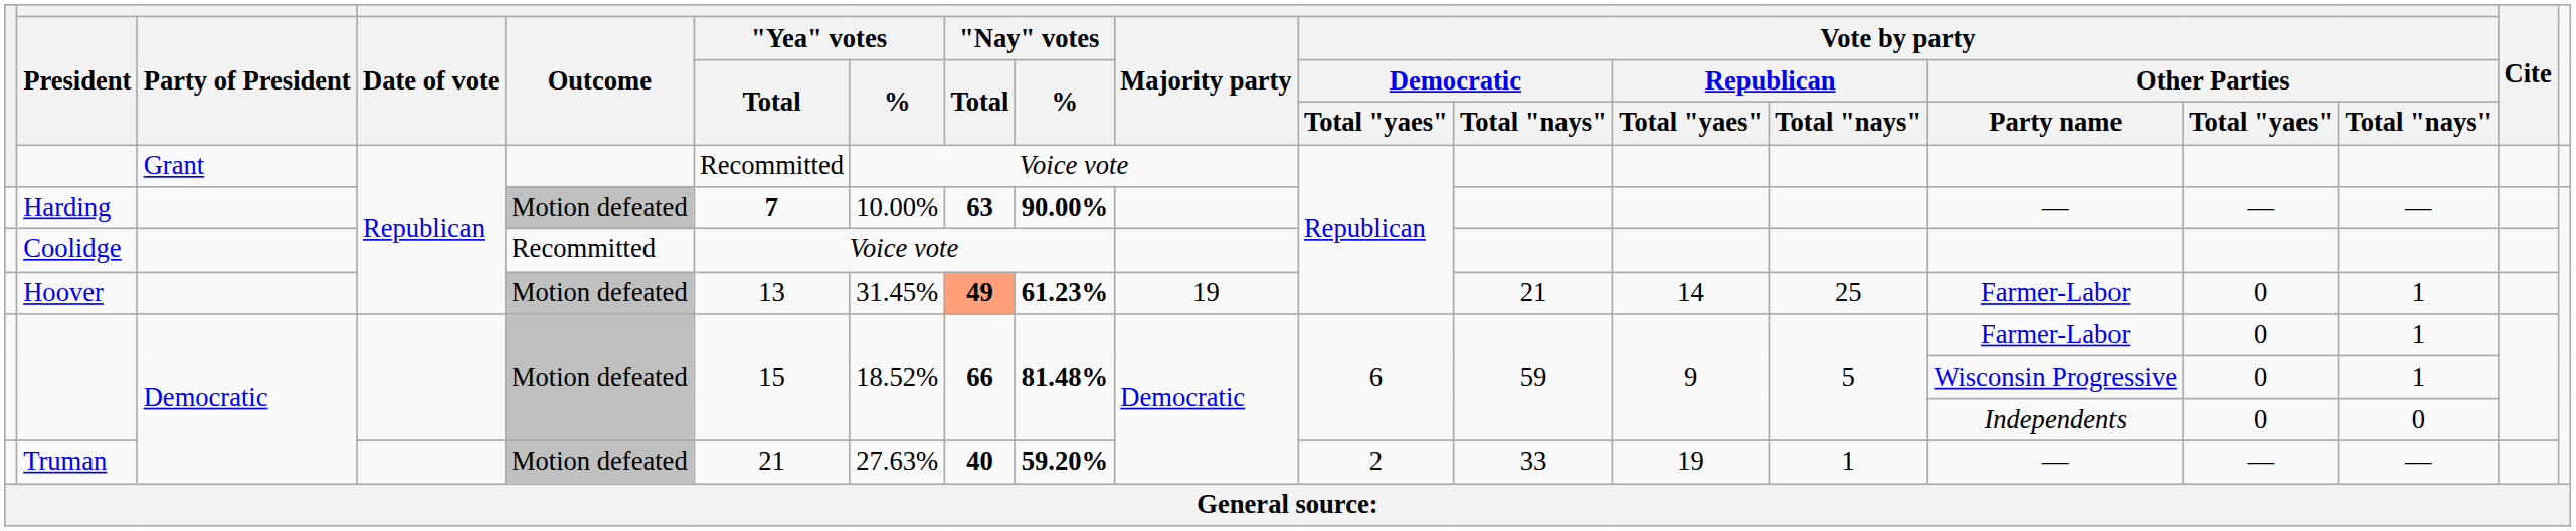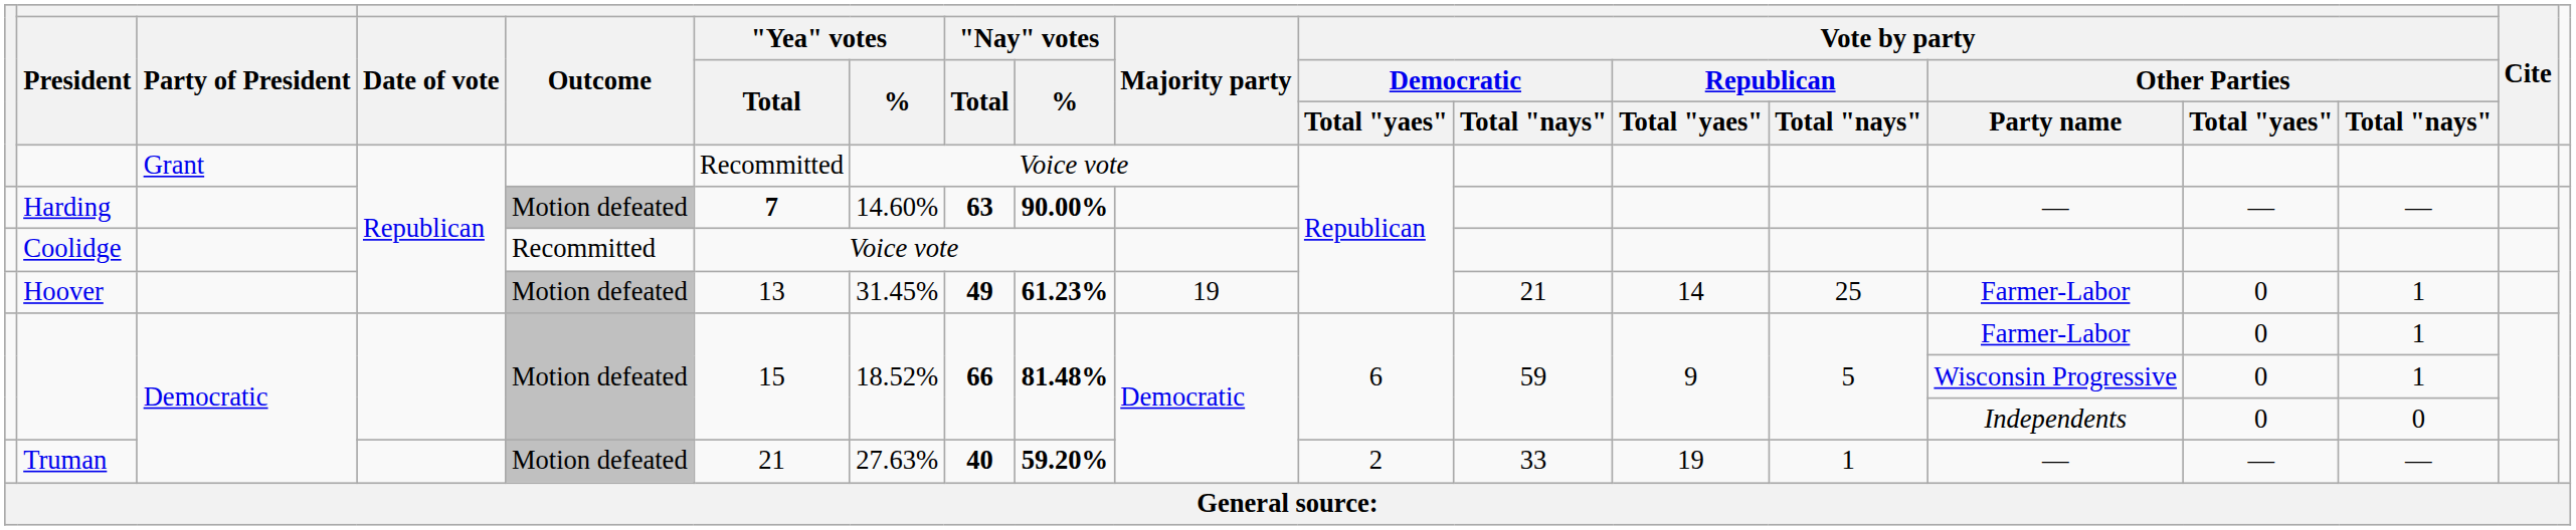Harding | "Yea" votes / %: 10.00% -> 14.60%
Hoover | "Nay" votes / Total: lightsalmon background -> no background
